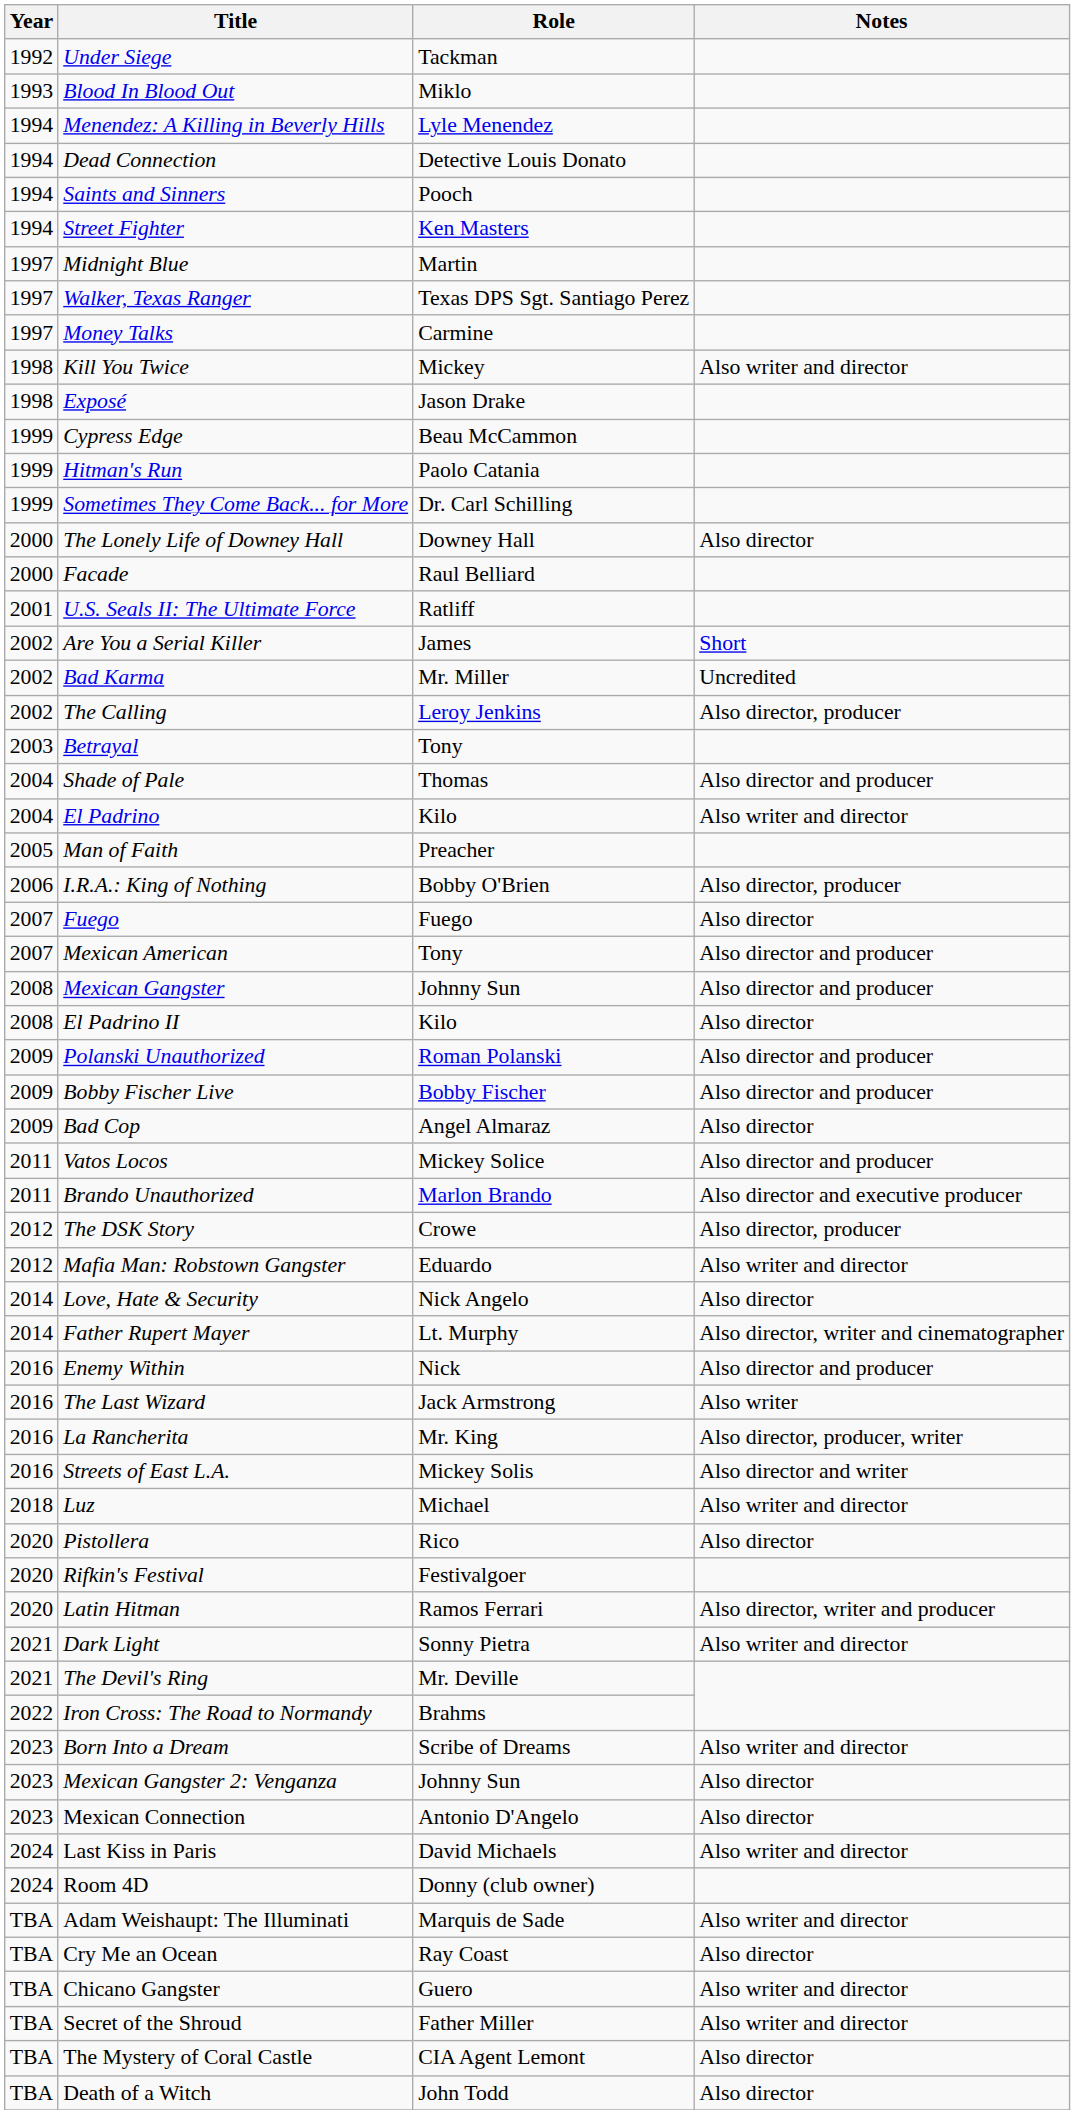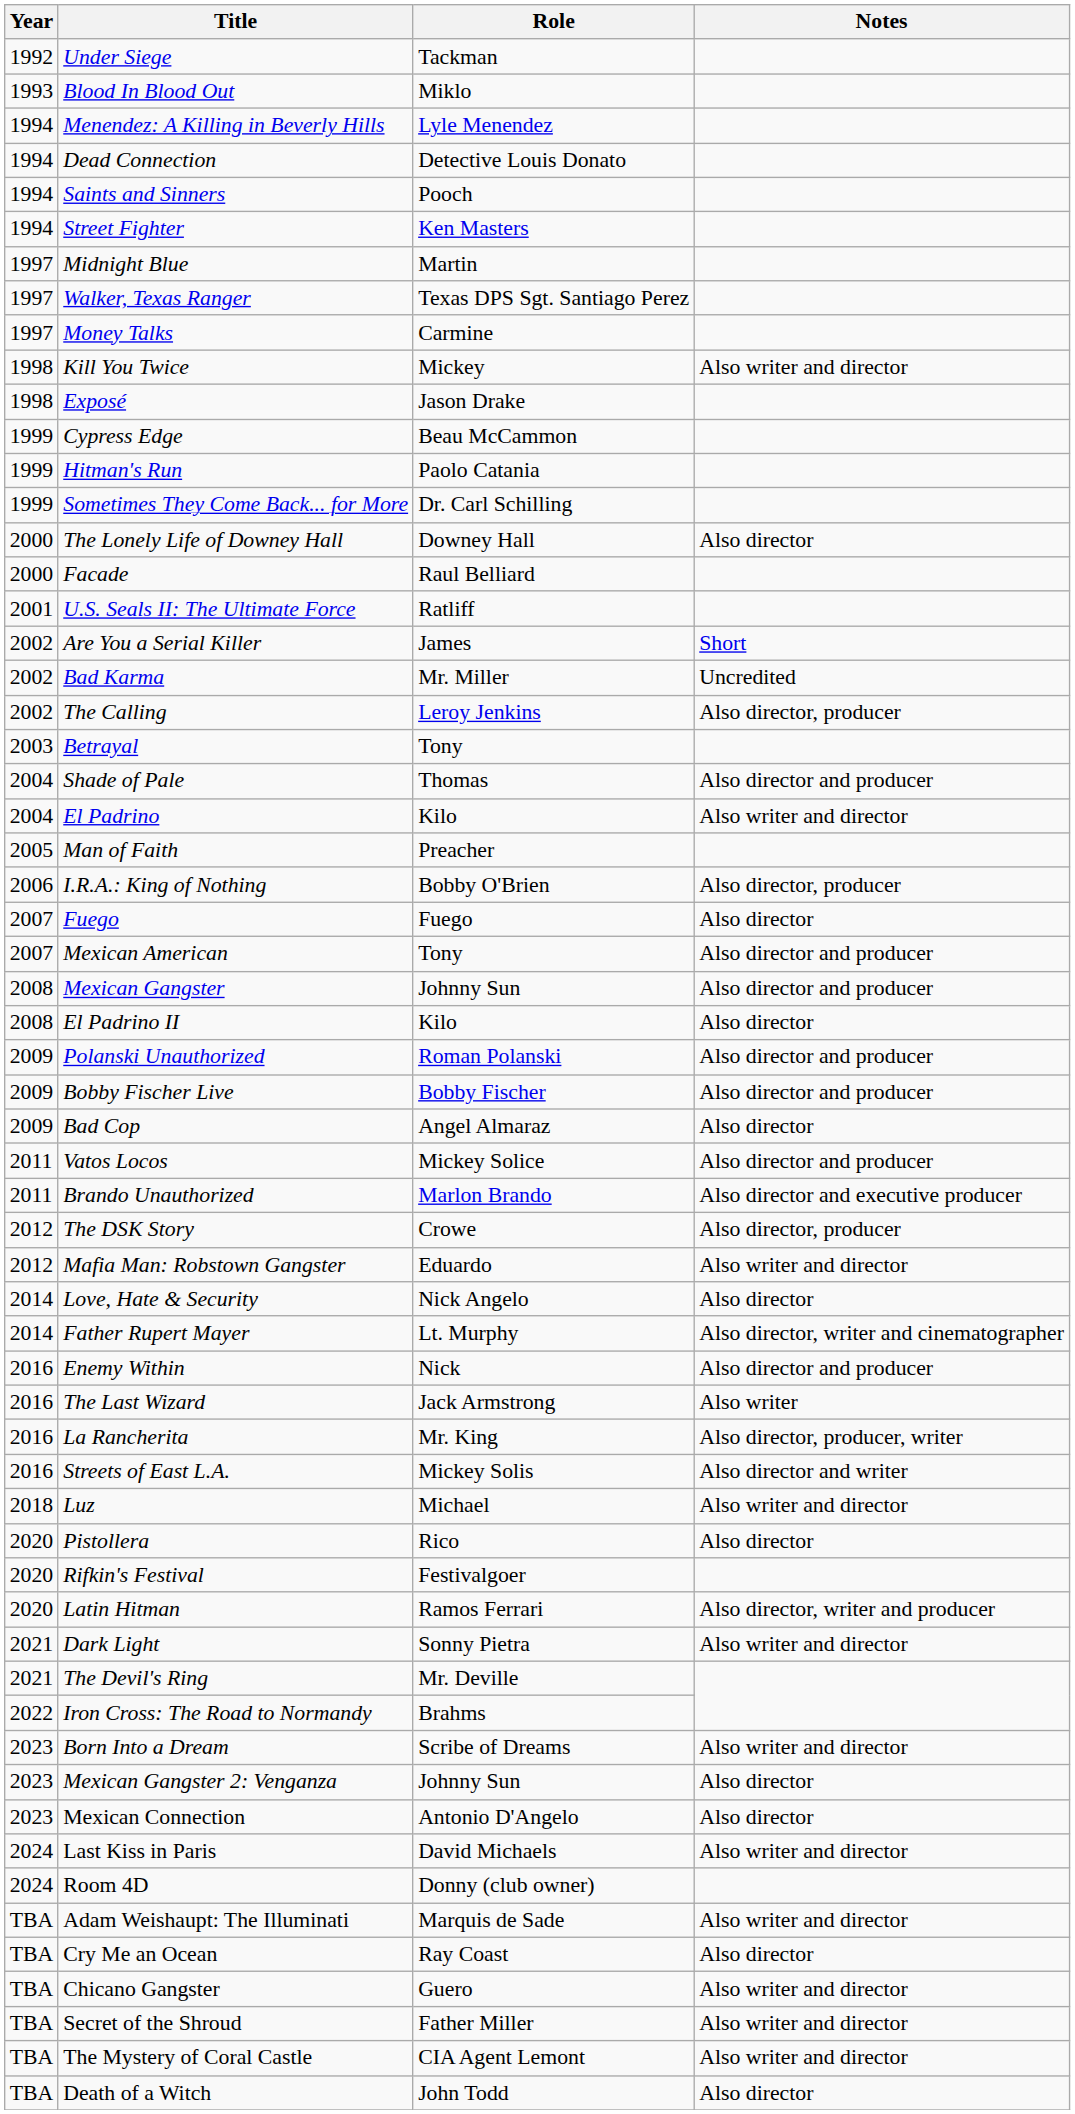The Mystery of Coral Castle | Notes: Also director -> Also writer and director
